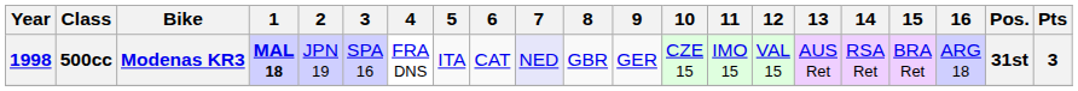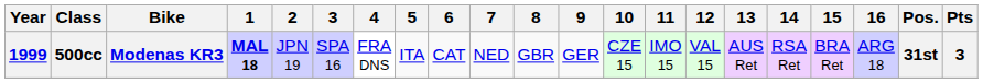500cc | Year: 1998 -> 1999
500cc | 7: lavender background -> no background
